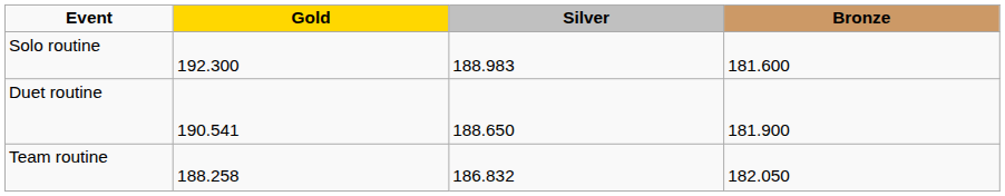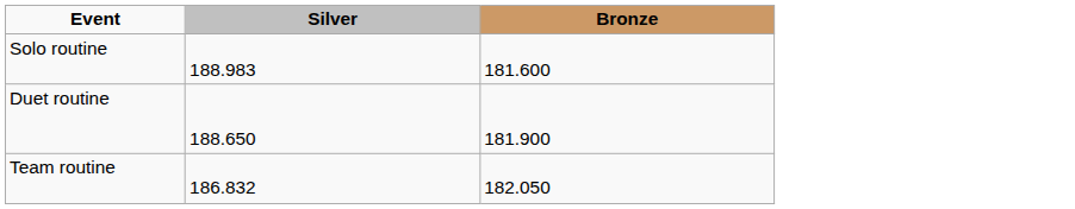- column: Gold | 192.300 | 190.541 | 188.258
